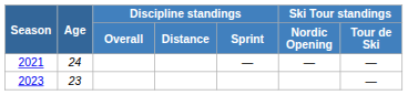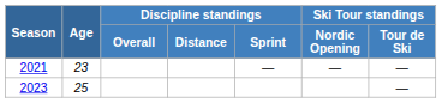2021 | Age: 24 -> 23
2023 | Age: 23 -> 25
